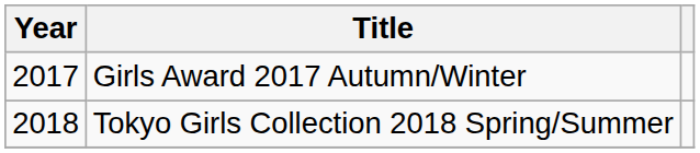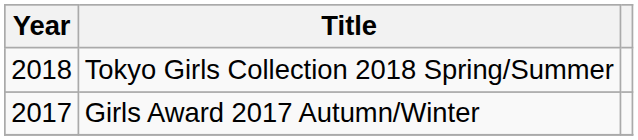rows swapped: Girls Award 2017 Autumn/Winter <-> Tokyo Girls Collection 2018 Spring/Summer
